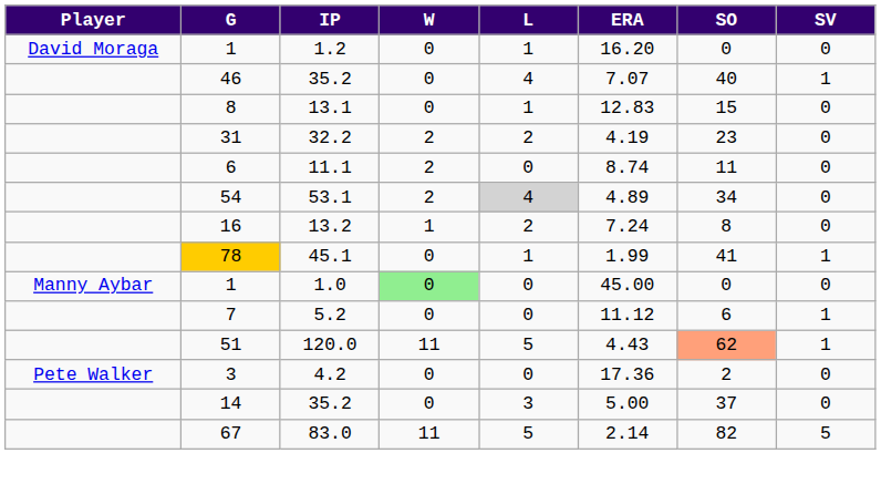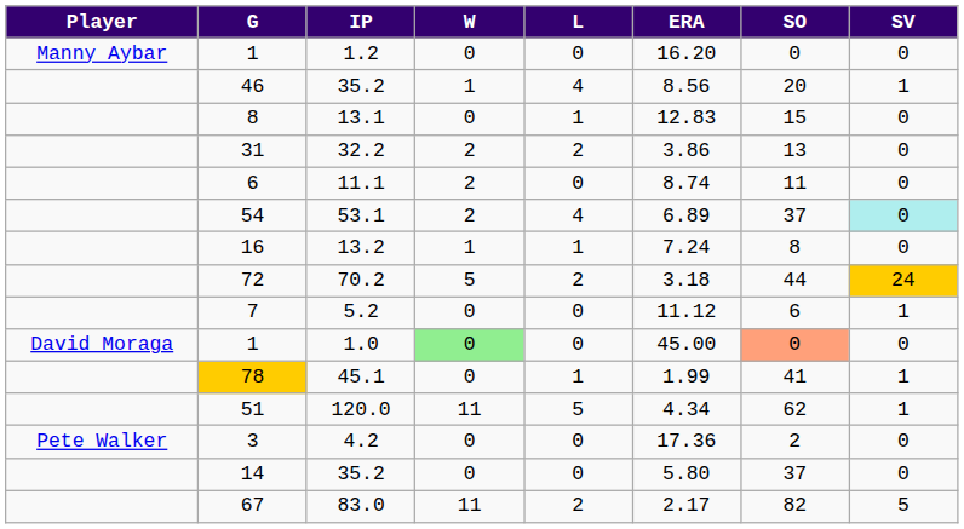1 / 1.2 | Player: David Moraga -> Manny Aybar
1 / 1.2 | L: 1 -> 0
46 | W: 0 -> 1
46 | ERA: 7.07 -> 8.56
46 | SO: 40 -> 20
31 | ERA: 4.19 -> 3.86
31 | SO: 23 -> 13
54 | L: lightgrey background -> no background
54 | ERA: 4.89 -> 6.89
54 | SO: 34 -> 37
54 | SV: no background -> paleturquoise background
16 | L: 2 -> 1
+ row: 72 | 70.2 | 5 | 2 | 3.18 | 44 | 24
rows swapped: 7 <-> 78
1 / 1.0 | Player: Manny Aybar -> David Moraga
1 / 1.0 | SO: no background -> lightsalmon background
51 | ERA: 4.43 -> 4.34
51 | SO: lightsalmon background -> no background
14 | L: 3 -> 0
14 | ERA: 5.00 -> 5.80
67 | L: 5 -> 2
67 | ERA: 2.14 -> 2.17
